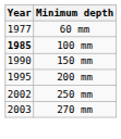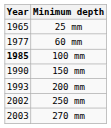+ row: 1965 | 25 mm
200 mm | Year: 1995 -> 1993
